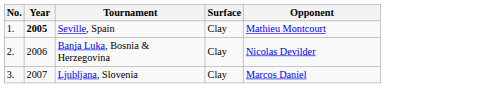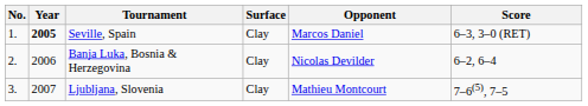+ column: Score | 6–3, 3–0 (RET) | 6–2, 6–4 | 7–6(5), 7–5
Seville, Spain | Opponent: Mathieu Montcourt -> Marcos Daniel
Ljubljana, Slovenia | Opponent: Marcos Daniel -> Mathieu Montcourt
